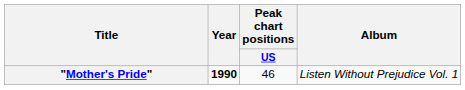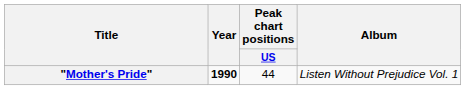"Mother's Pride" | Peak chart positions / US: 46 -> 44
